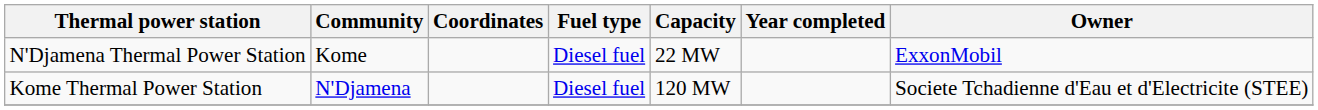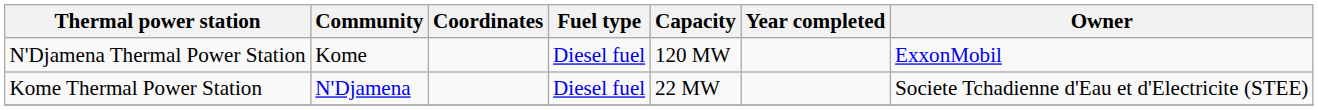N'Djamena Thermal Power Station | Capacity: 22 MW -> 120 MW
Kome Thermal Power Station | Capacity: 120 MW -> 22 MW
